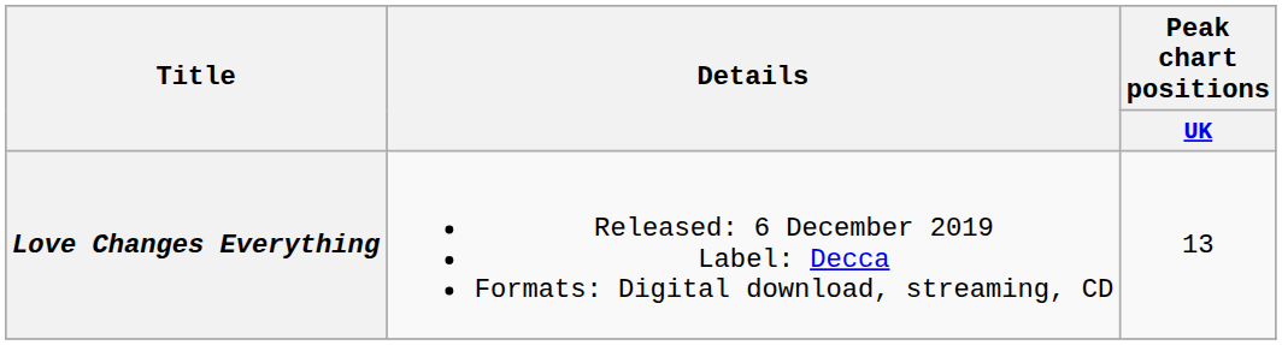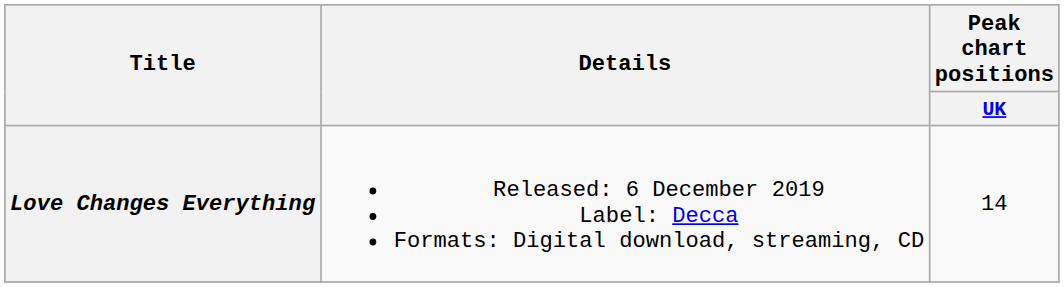Love Changes Everything | Peak chart positions / UK: 13 -> 14
